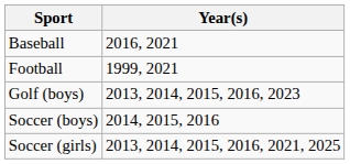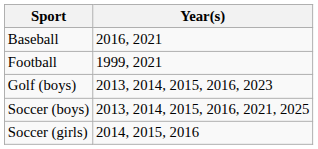Soccer (boys) | Year(s): 2014, 2015, 2016 -> 2013, 2014, 2015, 2016, 2021, 2025
Soccer (girls) | Year(s): 2013, 2014, 2015, 2016, 2021, 2025 -> 2014, 2015, 2016
